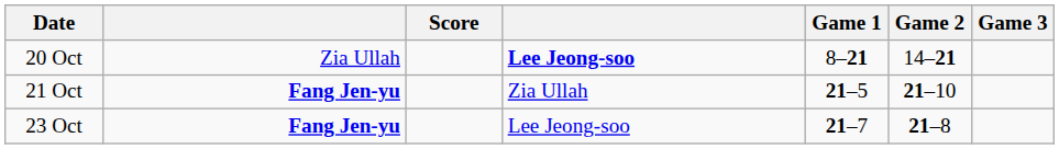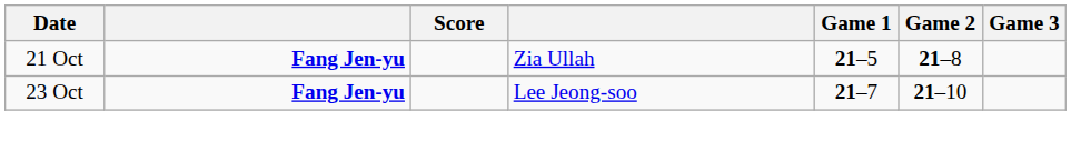- row: 20 Oct | Zia Ullah | Lee Jeong-soo | 8–21 | 14–21
21 Oct | Game 2: 21–10 -> 21–8
23 Oct | Game 2: 21–8 -> 21–10
